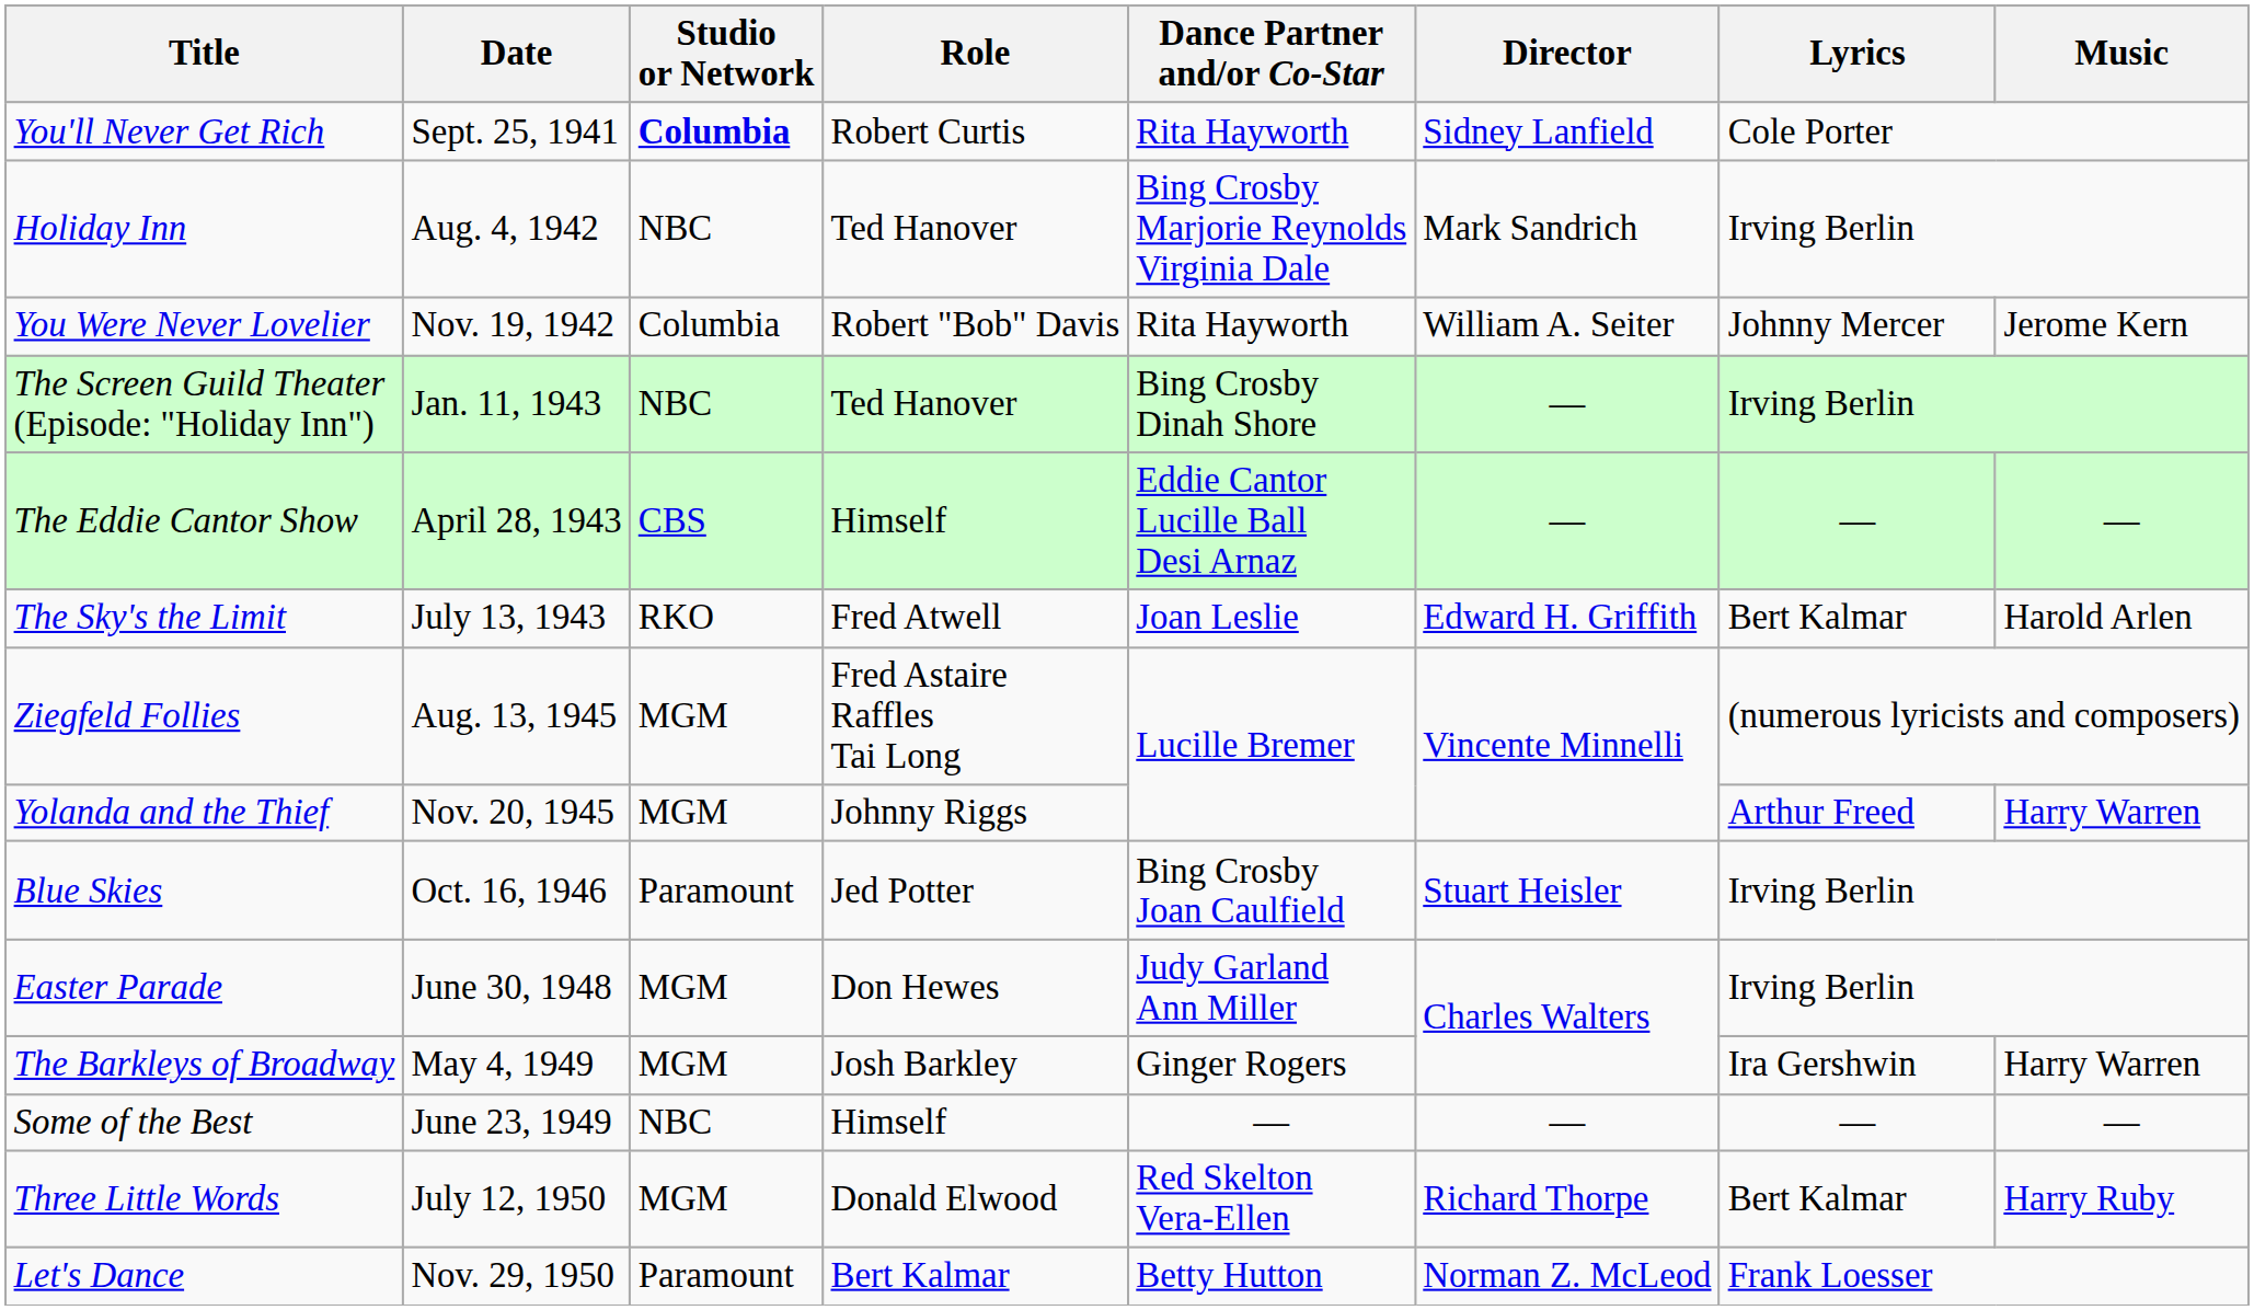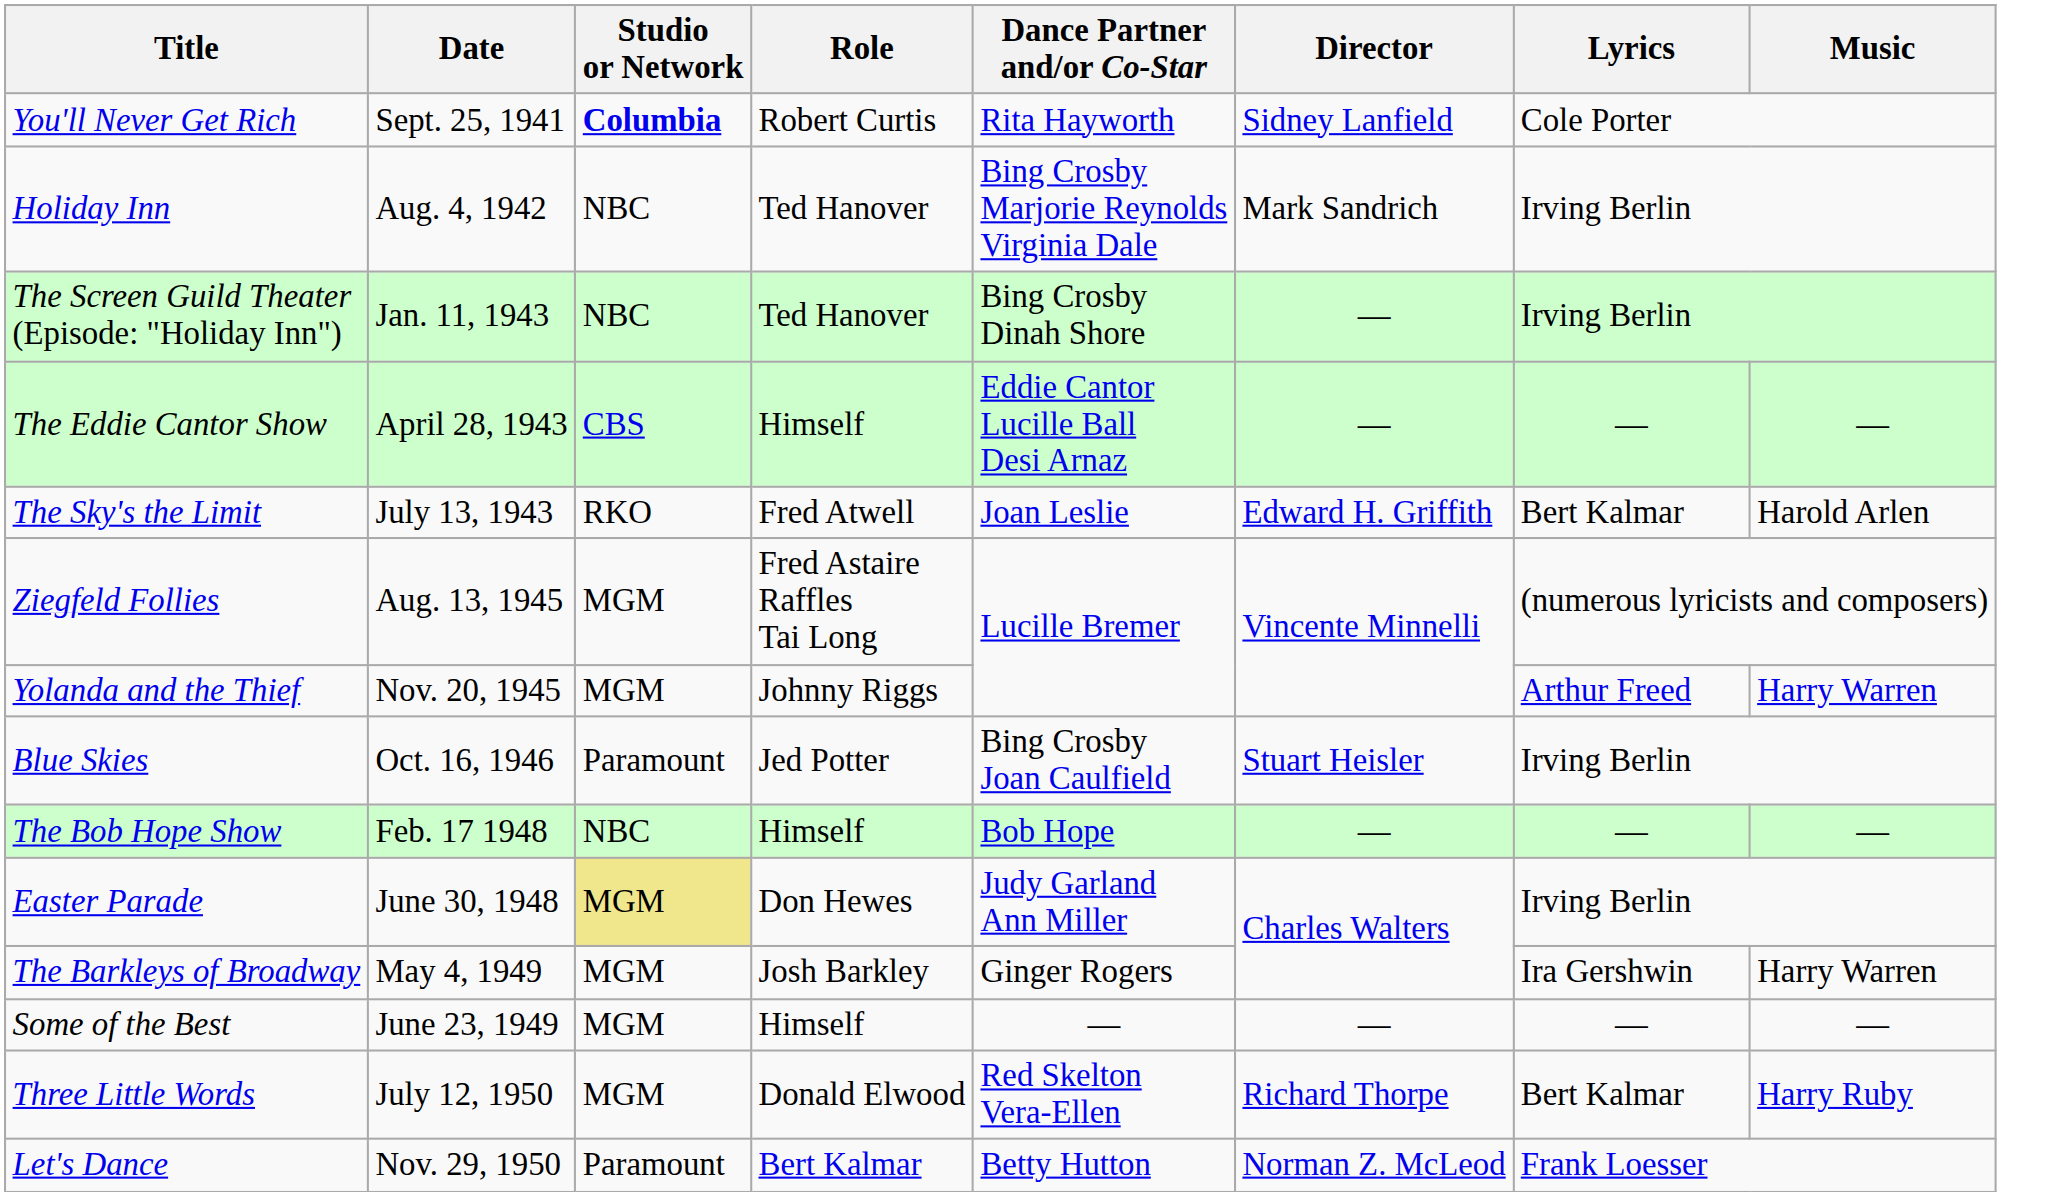- row: You Were Never Lovelier | Nov. 19, 1942 | Columbia | Robert "Bob" Davis | Rita Hayworth | William A. Seiter | Johnny Mercer | Jerome Kern
+ row: The Bob Hope Show | Feb. 17 1948 | NBC | Himself | Bob Hope | — | — | —
Easter Parade | Studio or Network: no background -> khaki background
Some of the Best | Studio or Network: NBC -> MGM
